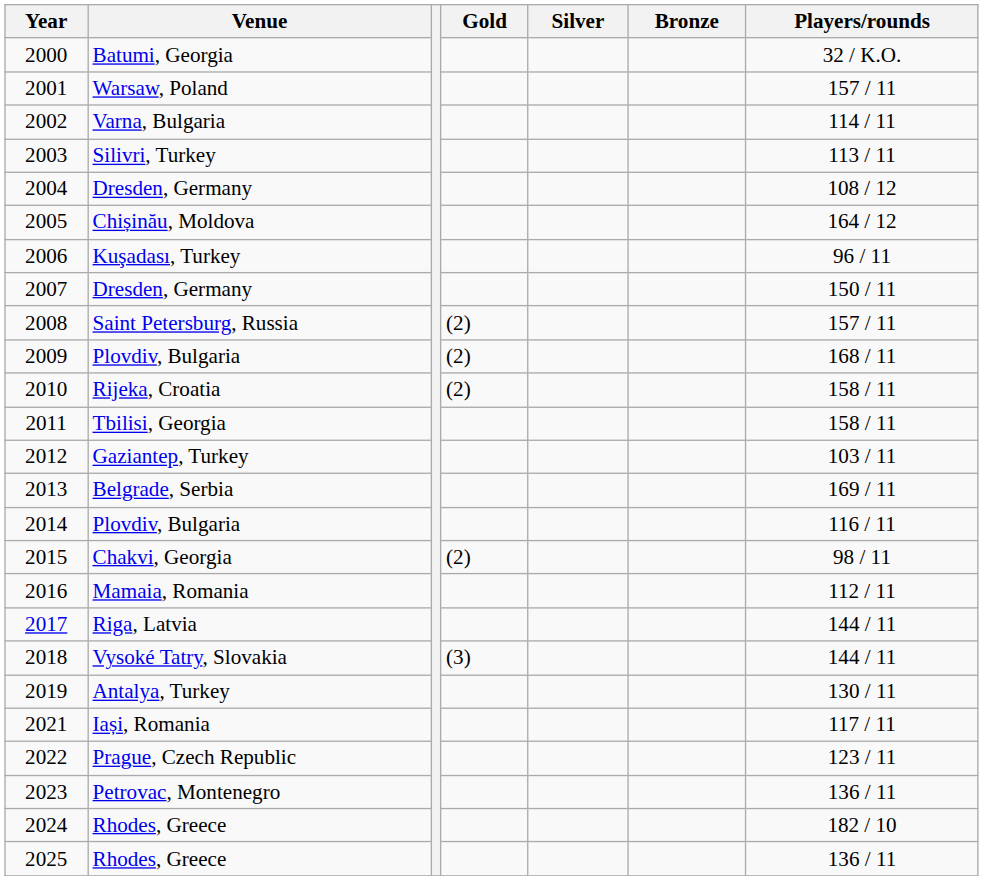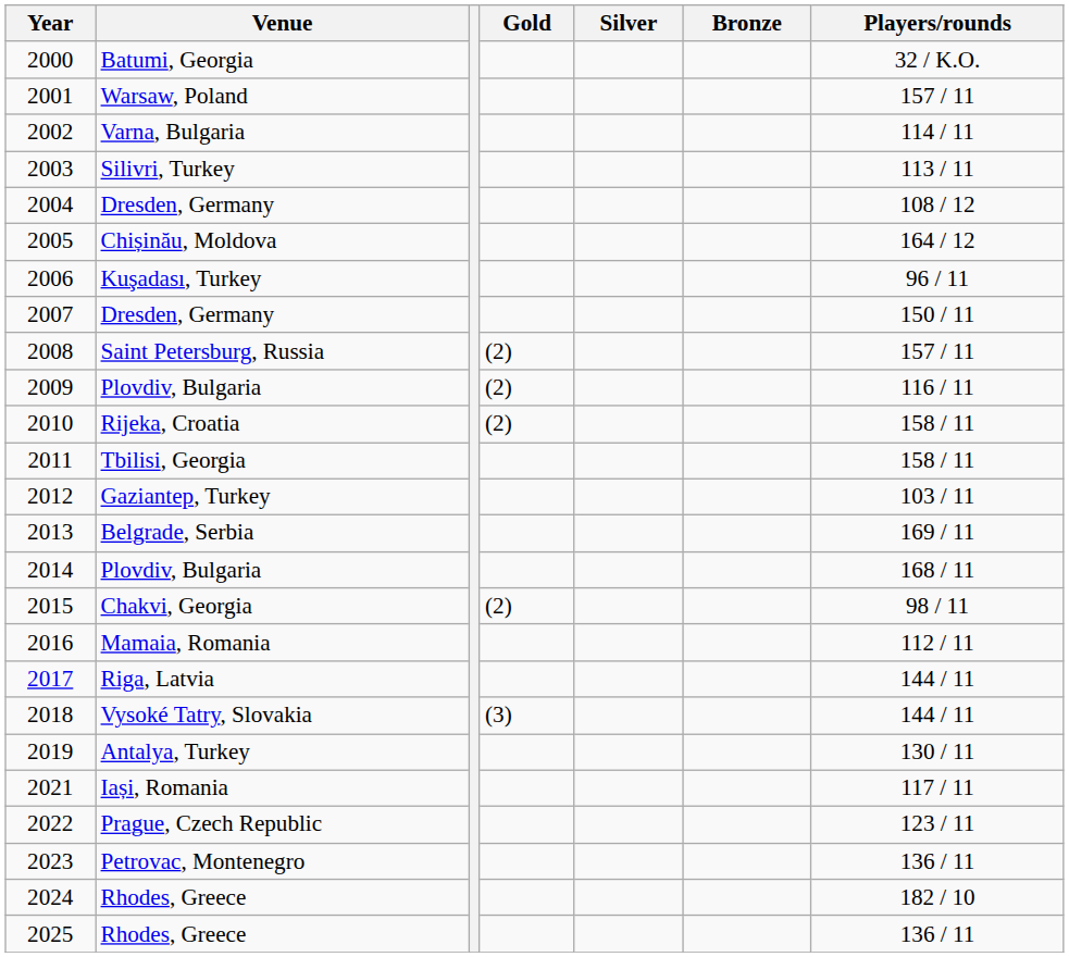2009 | Players/rounds: 168 / 11 -> 116 / 11
2014 | Players/rounds: 116 / 11 -> 168 / 11
